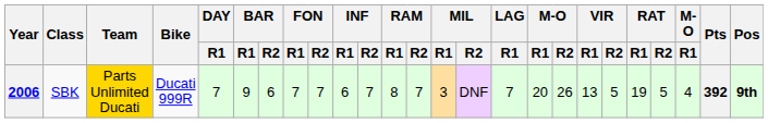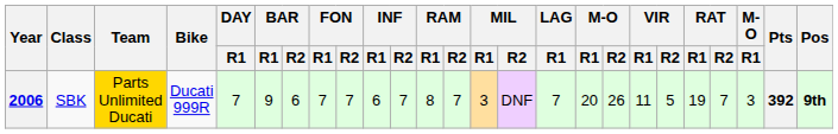2006 | VIR / R1: 13 -> 11
2006 | RAT / R2: 5 -> 7
2006 | column 23: 4 -> 3
